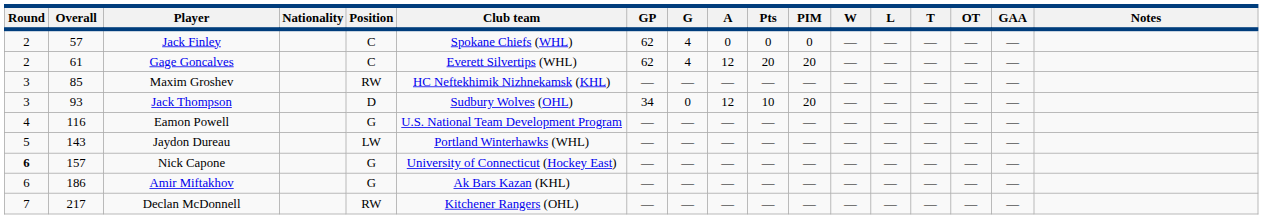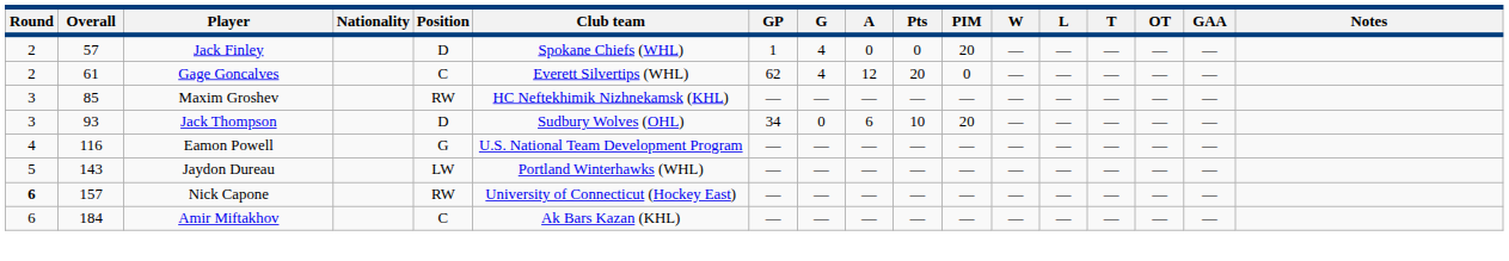Jack Finley | Position: C -> D
Jack Finley | GP: 62 -> 1
Jack Finley | PIM: 0 -> 20
Gage Goncalves | PIM: 20 -> 0
Jack Thompson | A: 12 -> 6
Nick Capone | Position: G -> RW
Amir Miftakhov | Overall: 186 -> 184
Amir Miftakhov | Position: G -> C
- row: 7 | 217 | Declan McDonnell | RW | Kitchener Rangers (OHL) | — | — | — | — | — | — | — | — | — | —
